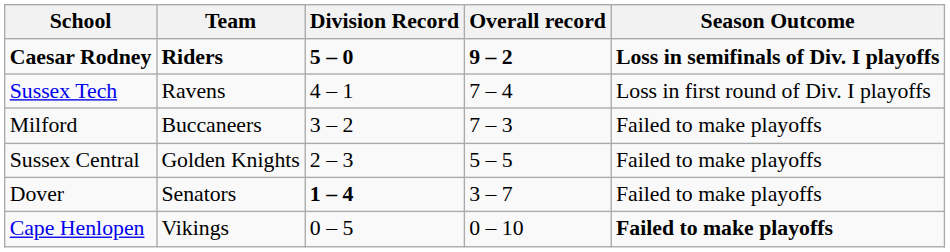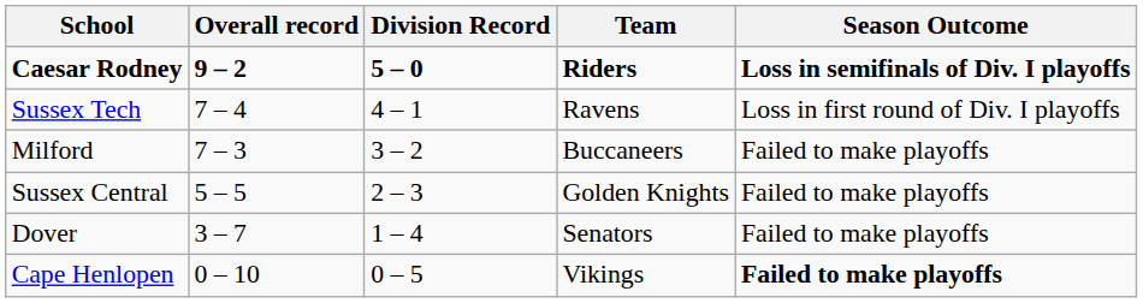columns swapped: Team <-> Overall record
Dover | Division Record: bold -> normal
